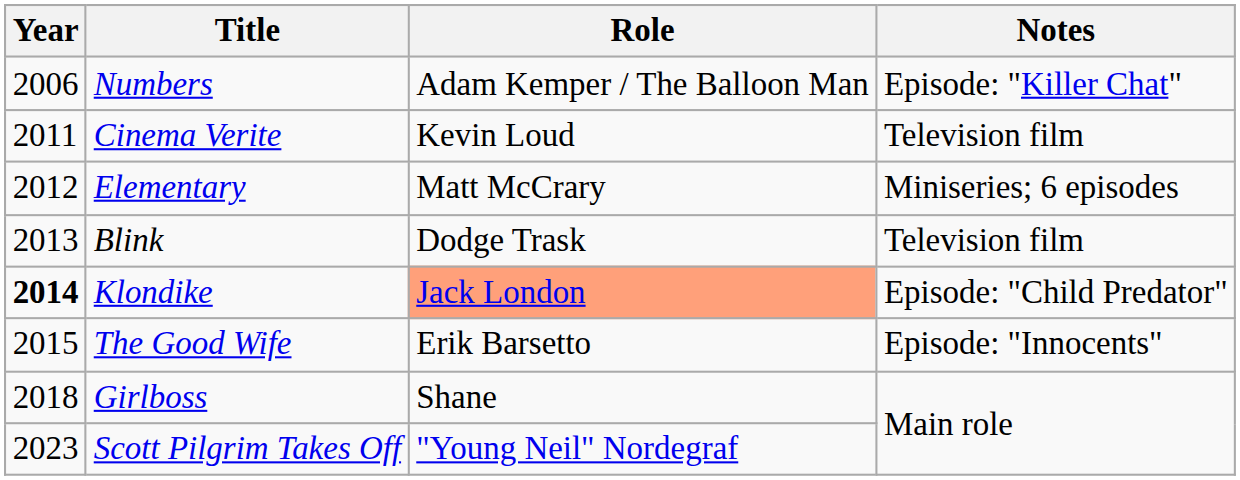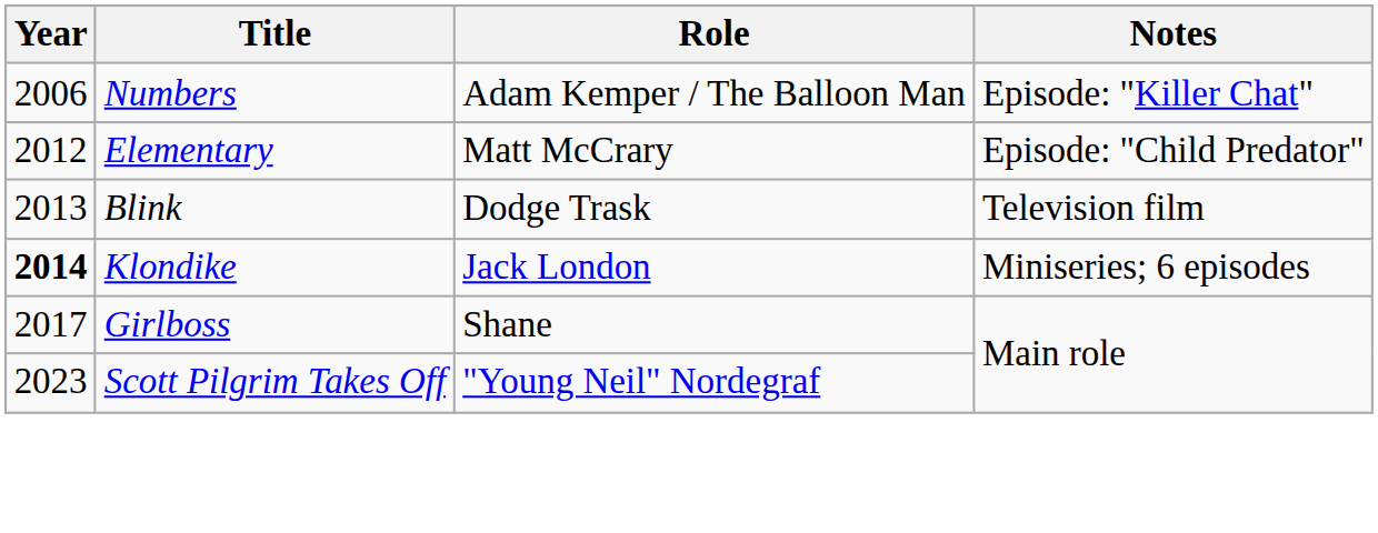- row: 2011 | Cinema Verite | Kevin Loud | Television film
Elementary | Notes: Miniseries; 6 episodes -> Episode: "Child Predator"
Klondike | Role: lightsalmon background -> no background
Klondike | Notes: Episode: "Child Predator" -> Miniseries; 6 episodes
- row: 2015 | The Good Wife | Erik Barsetto | Episode: "Innocents"
Girlboss | Year: 2018 -> 2017
